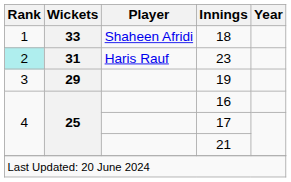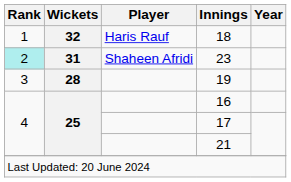18 | Wickets: 33 -> 32
18 | Player: Shaheen Afridi -> Haris Rauf
23 | Player: Haris Rauf -> Shaheen Afridi
19 | Wickets: 29 -> 28
